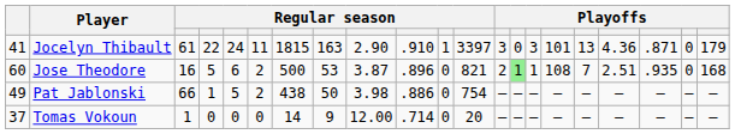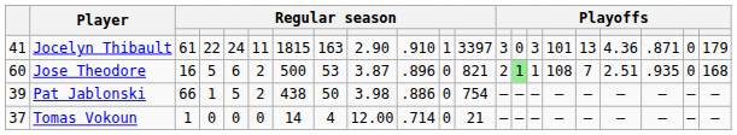Pat Jablonski | column 1: 49 -> 39
Tomas Vokoun | column 8: 9 -> 4
Tomas Vokoun | column 12: 20 -> 21
